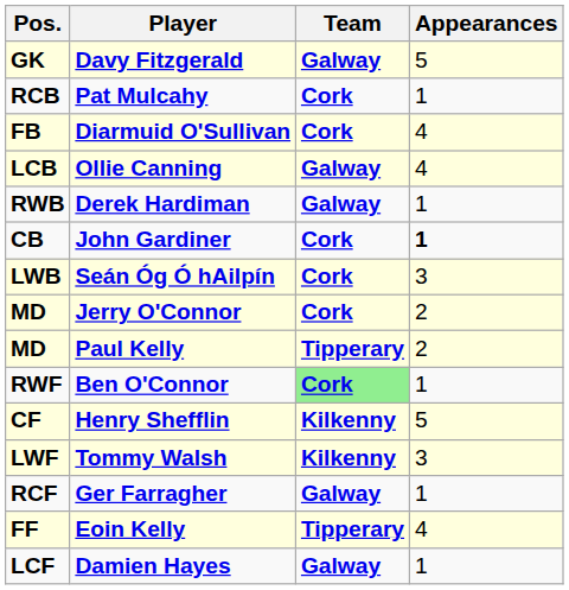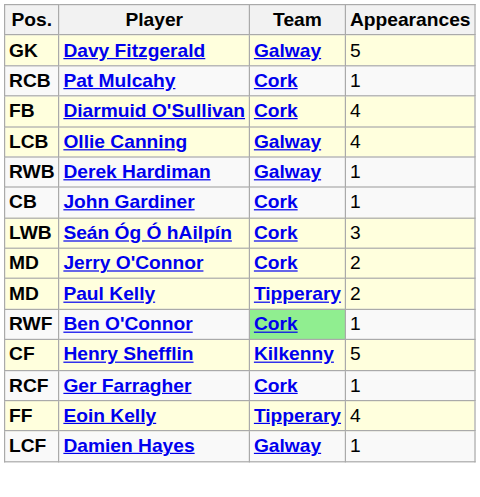John Gardiner | Appearances: bold -> normal
- row: LWF | Tommy Walsh | Kilkenny | 3
Ger Farragher | Team: Galway -> Cork
